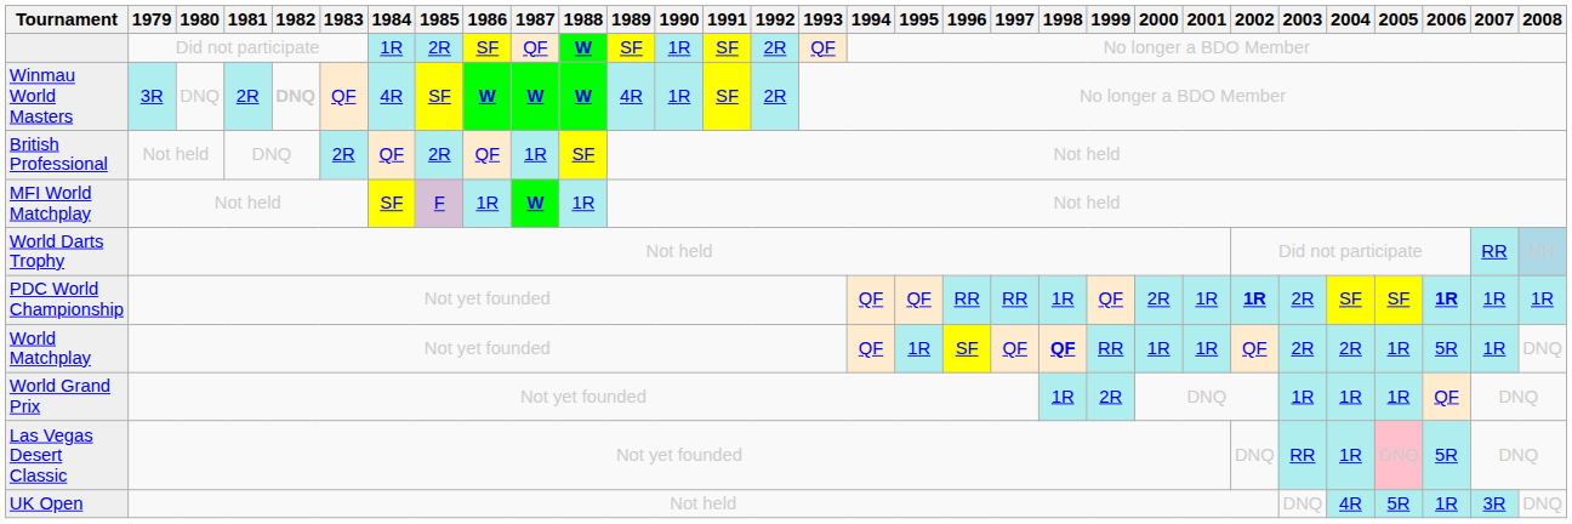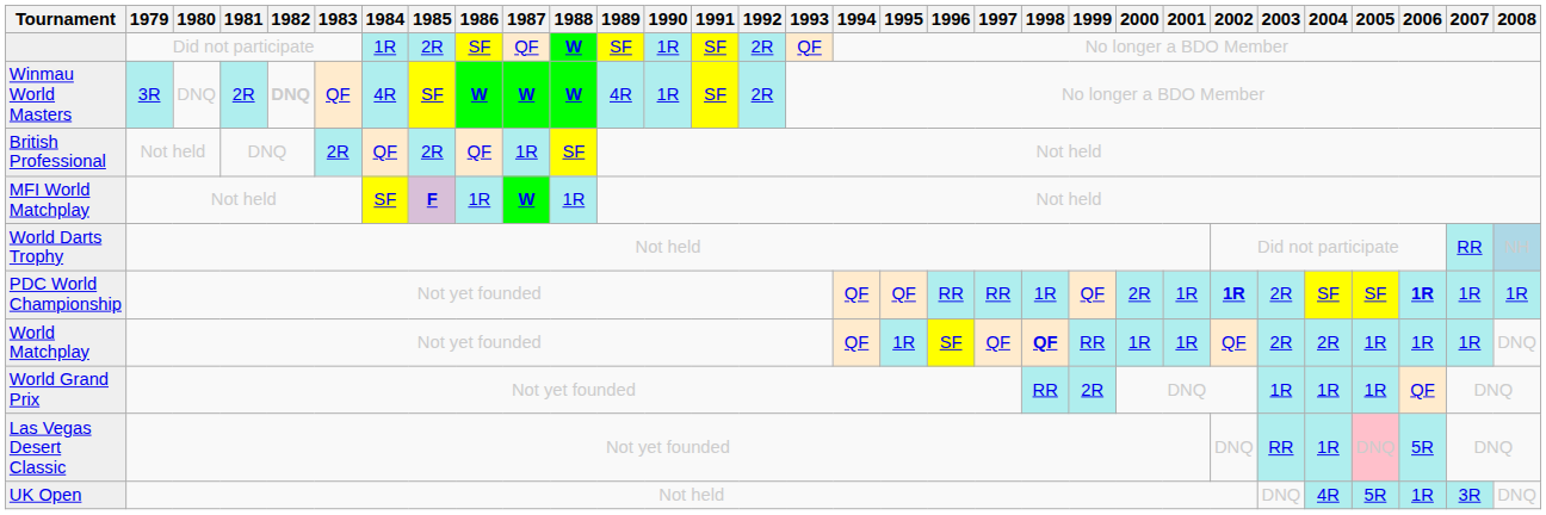MFI World Matchplay | 1985: normal -> bold
World Matchplay | 2006: 5R -> 1R
World Grand Prix | 1998: 1R -> RR
